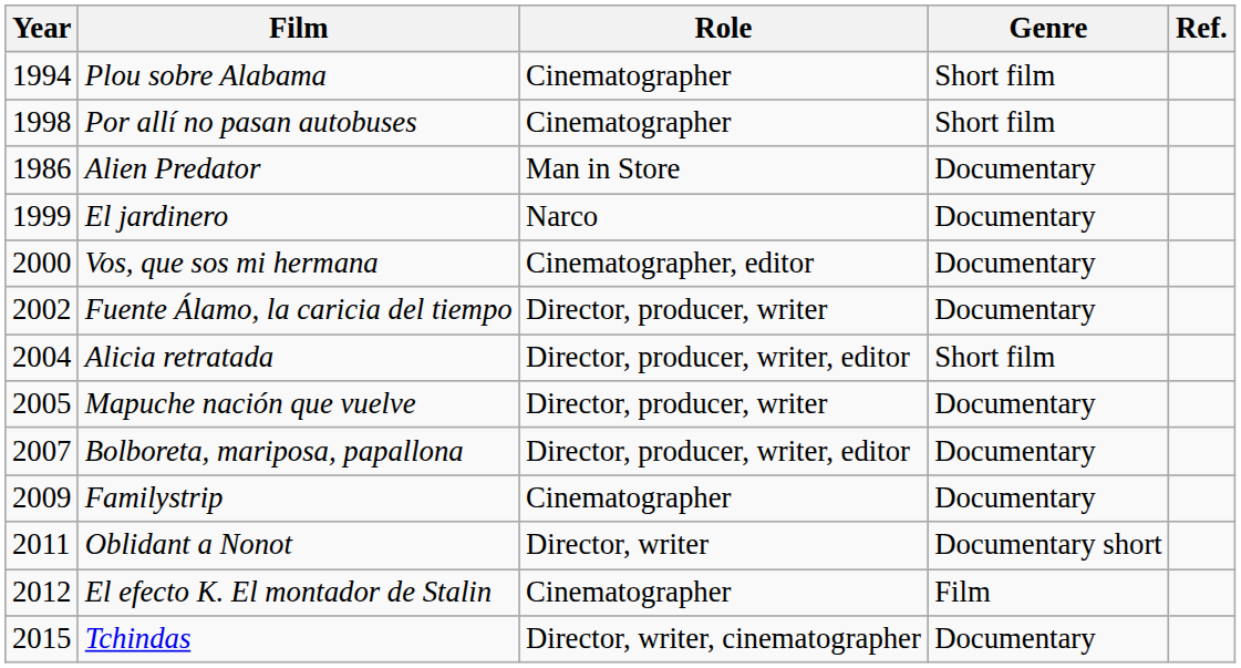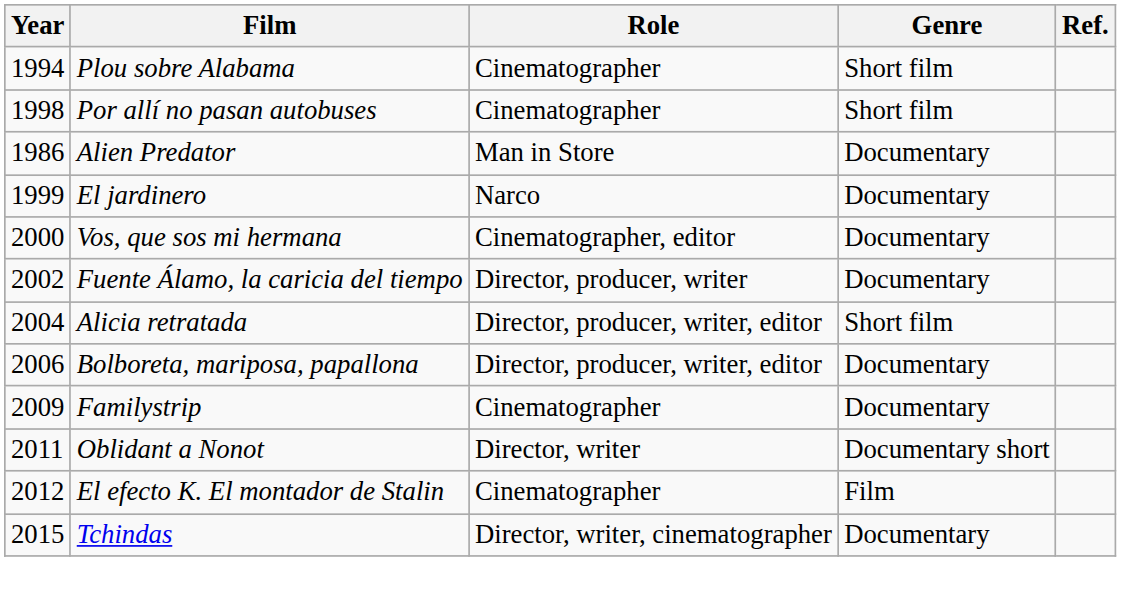- row: 2005 | Mapuche nación que vuelve | Director, producer, writer | Documentary
Bolboreta, mariposa, papallona | Year: 2007 -> 2006
